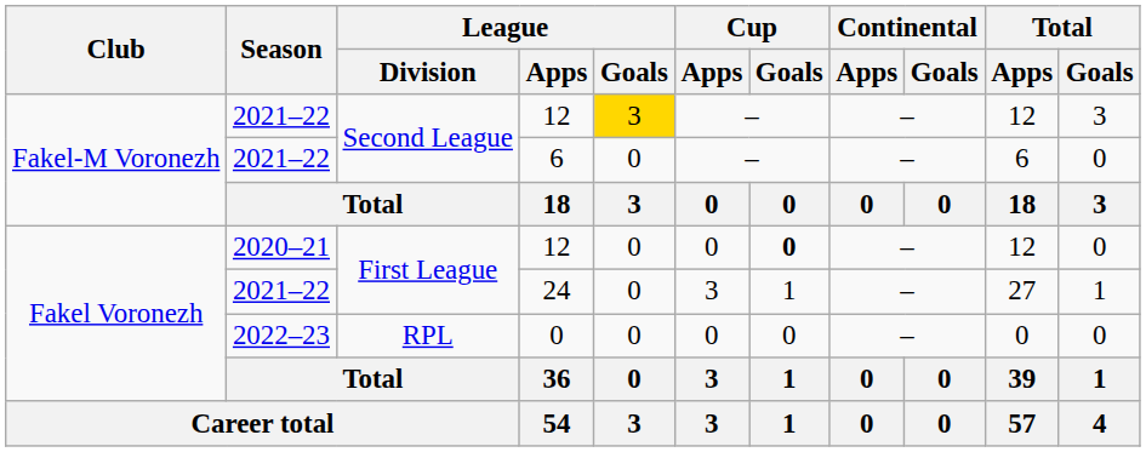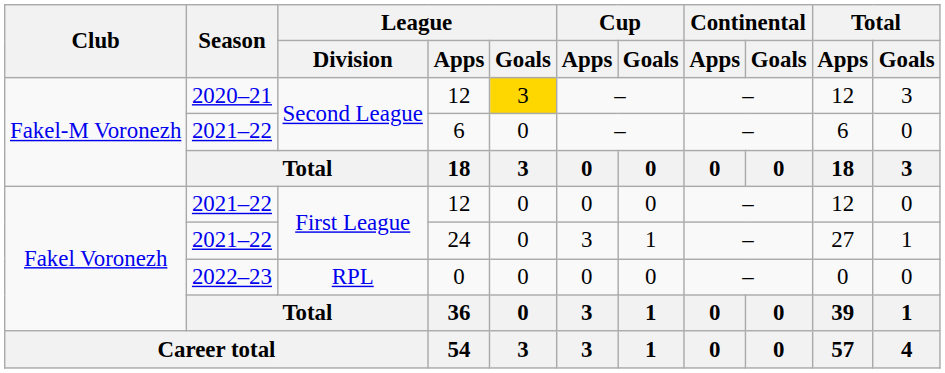Second League / 12 | Season: 2021–22 -> 2020–21
First League / 12 | Season: 2020–21 -> 2021–22
First League / 12 | Cup / Goals: bold -> normal
